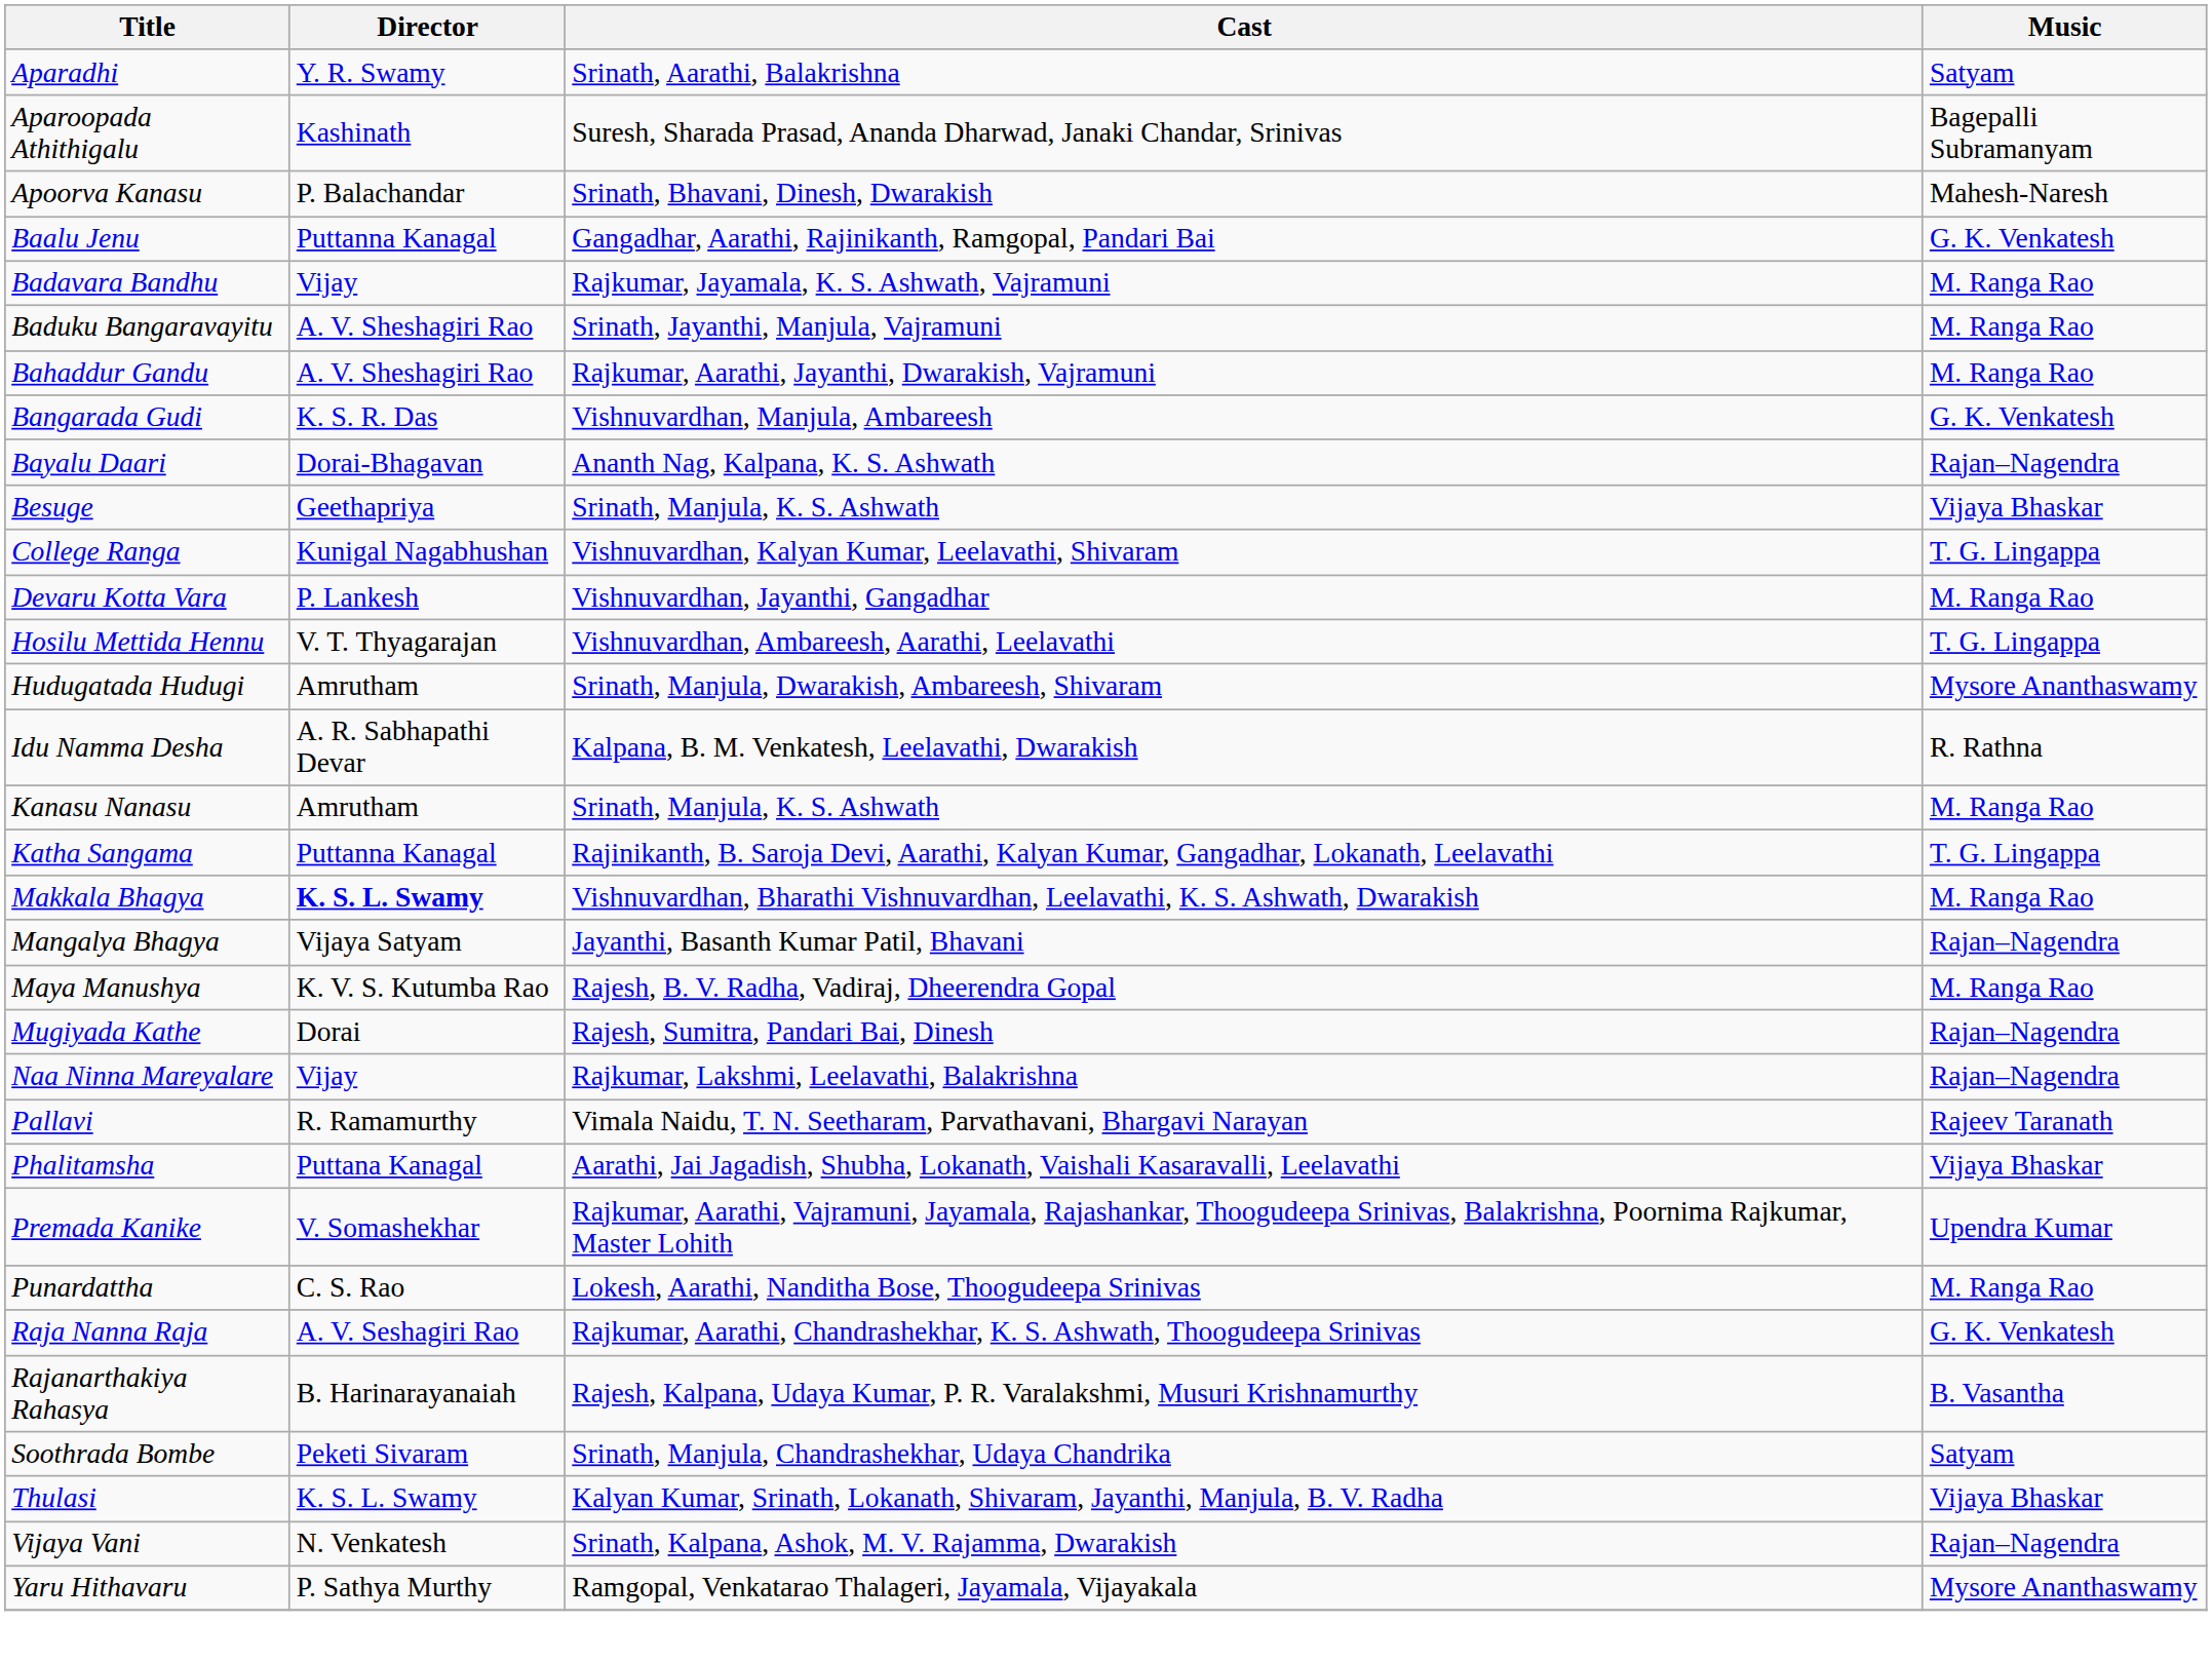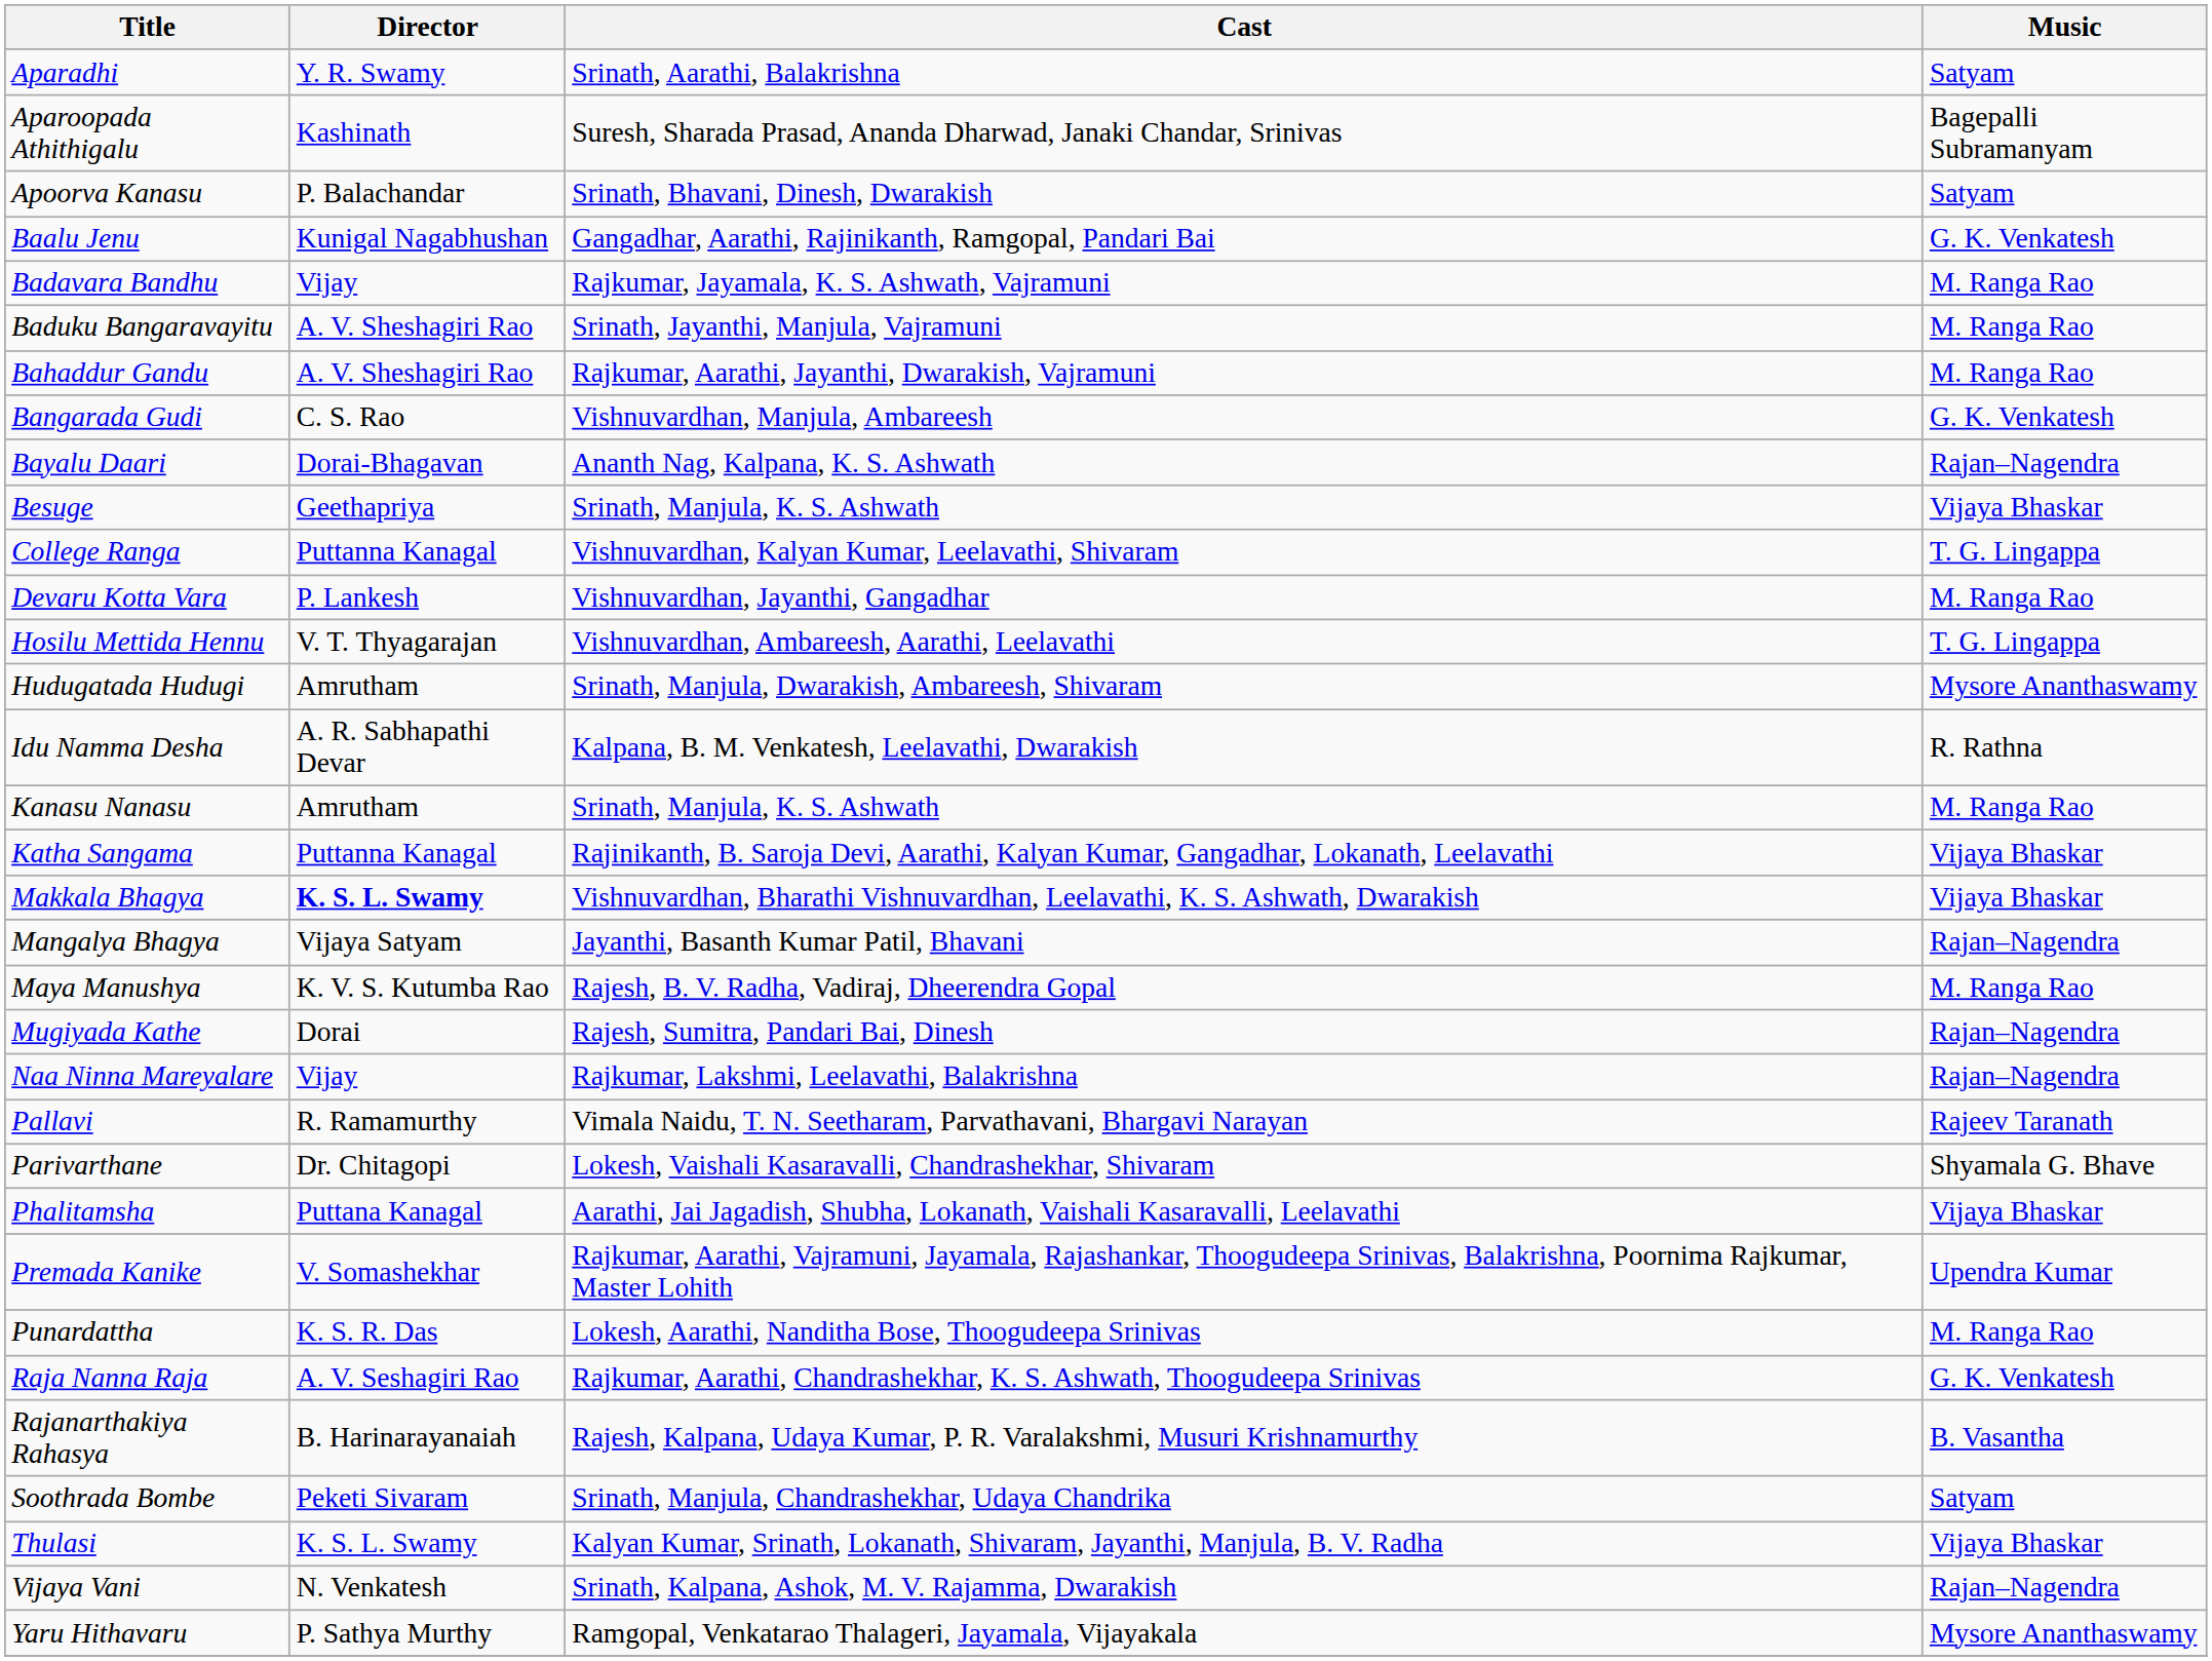Apoorva Kanasu | Music: Mahesh-Naresh -> Satyam
Baalu Jenu | Director: Puttanna Kanagal -> Kunigal Nagabhushan
Bangarada Gudi | Director: K. S. R. Das -> C. S. Rao
College Ranga | Director: Kunigal Nagabhushan -> Puttanna Kanagal
Katha Sangama | Music: T. G. Lingappa -> Vijaya Bhaskar
Makkala Bhagya | Music: M. Ranga Rao -> Vijaya Bhaskar
+ row: Parivarthane | Dr. Chitagopi | Lokesh, Vaishali Kasaravalli, Chandrashekhar, Shivaram | Shyamala G. Bhave
Punardattha | Director: C. S. Rao -> K. S. R. Das
